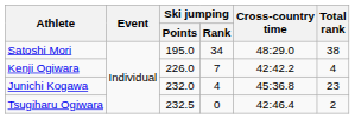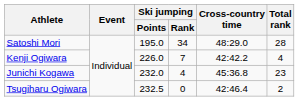Satoshi Mori | Total rank: 38 -> 28
